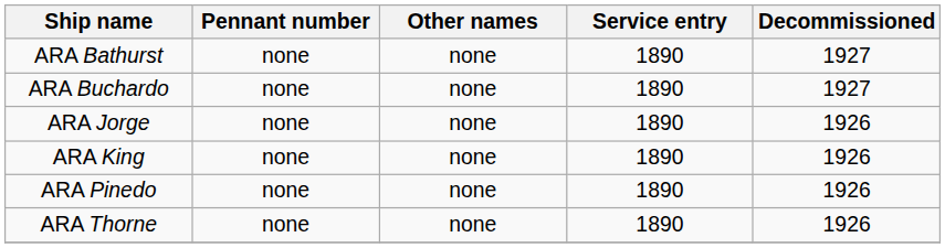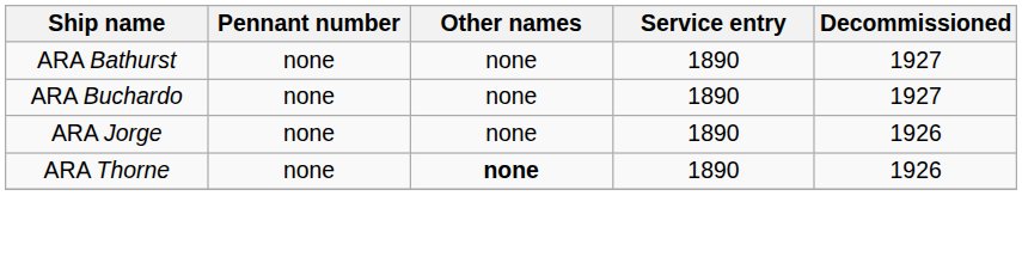- row: ARA King | none | none | 1890 | 1926
- row: ARA Pinedo | none | none | 1890 | 1926
ARA Thorne | Other names: normal -> bold
